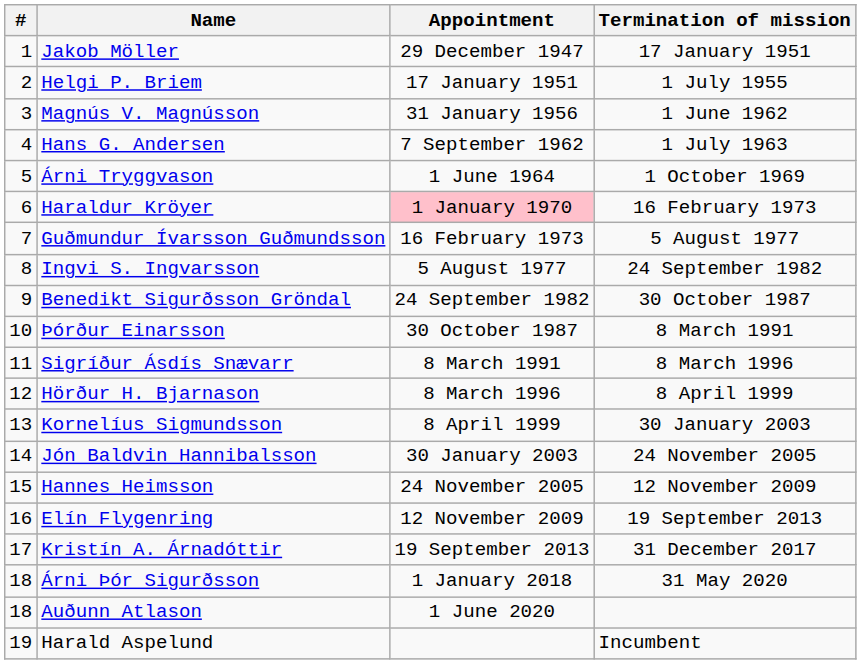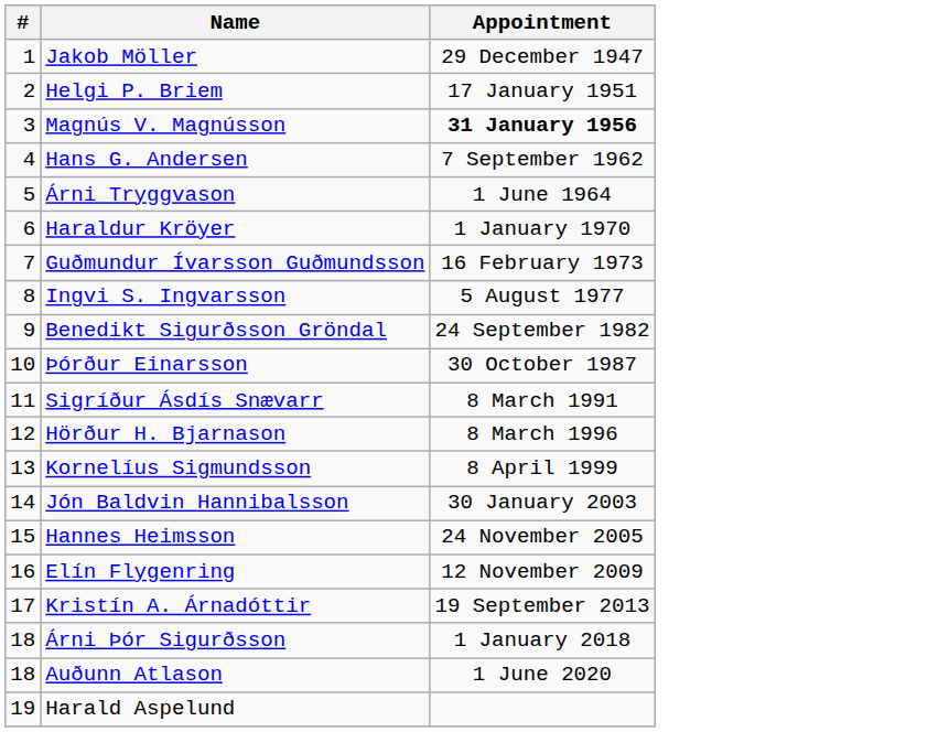- column: Termination of mission | 17 January 1951 | 1 July 1955 | 1 June 1962 | 1 July 1963 | 1 October 1969 | 16 February 1973 | 5 August 1977 | 24 September 1982 | 30 October 1987 | 8 March 1991 | 8 March 1996 | 8 April 1999 | 30 January 2003 | 24 November 2005 | 12 November 2009 | 19 September 2013 | 31 December 2017 | 31 May 2020 | Incumbent
Magnús V. Magnússon | Appointment: normal -> bold
Haraldur Kröyer | Appointment: pink background -> no background
